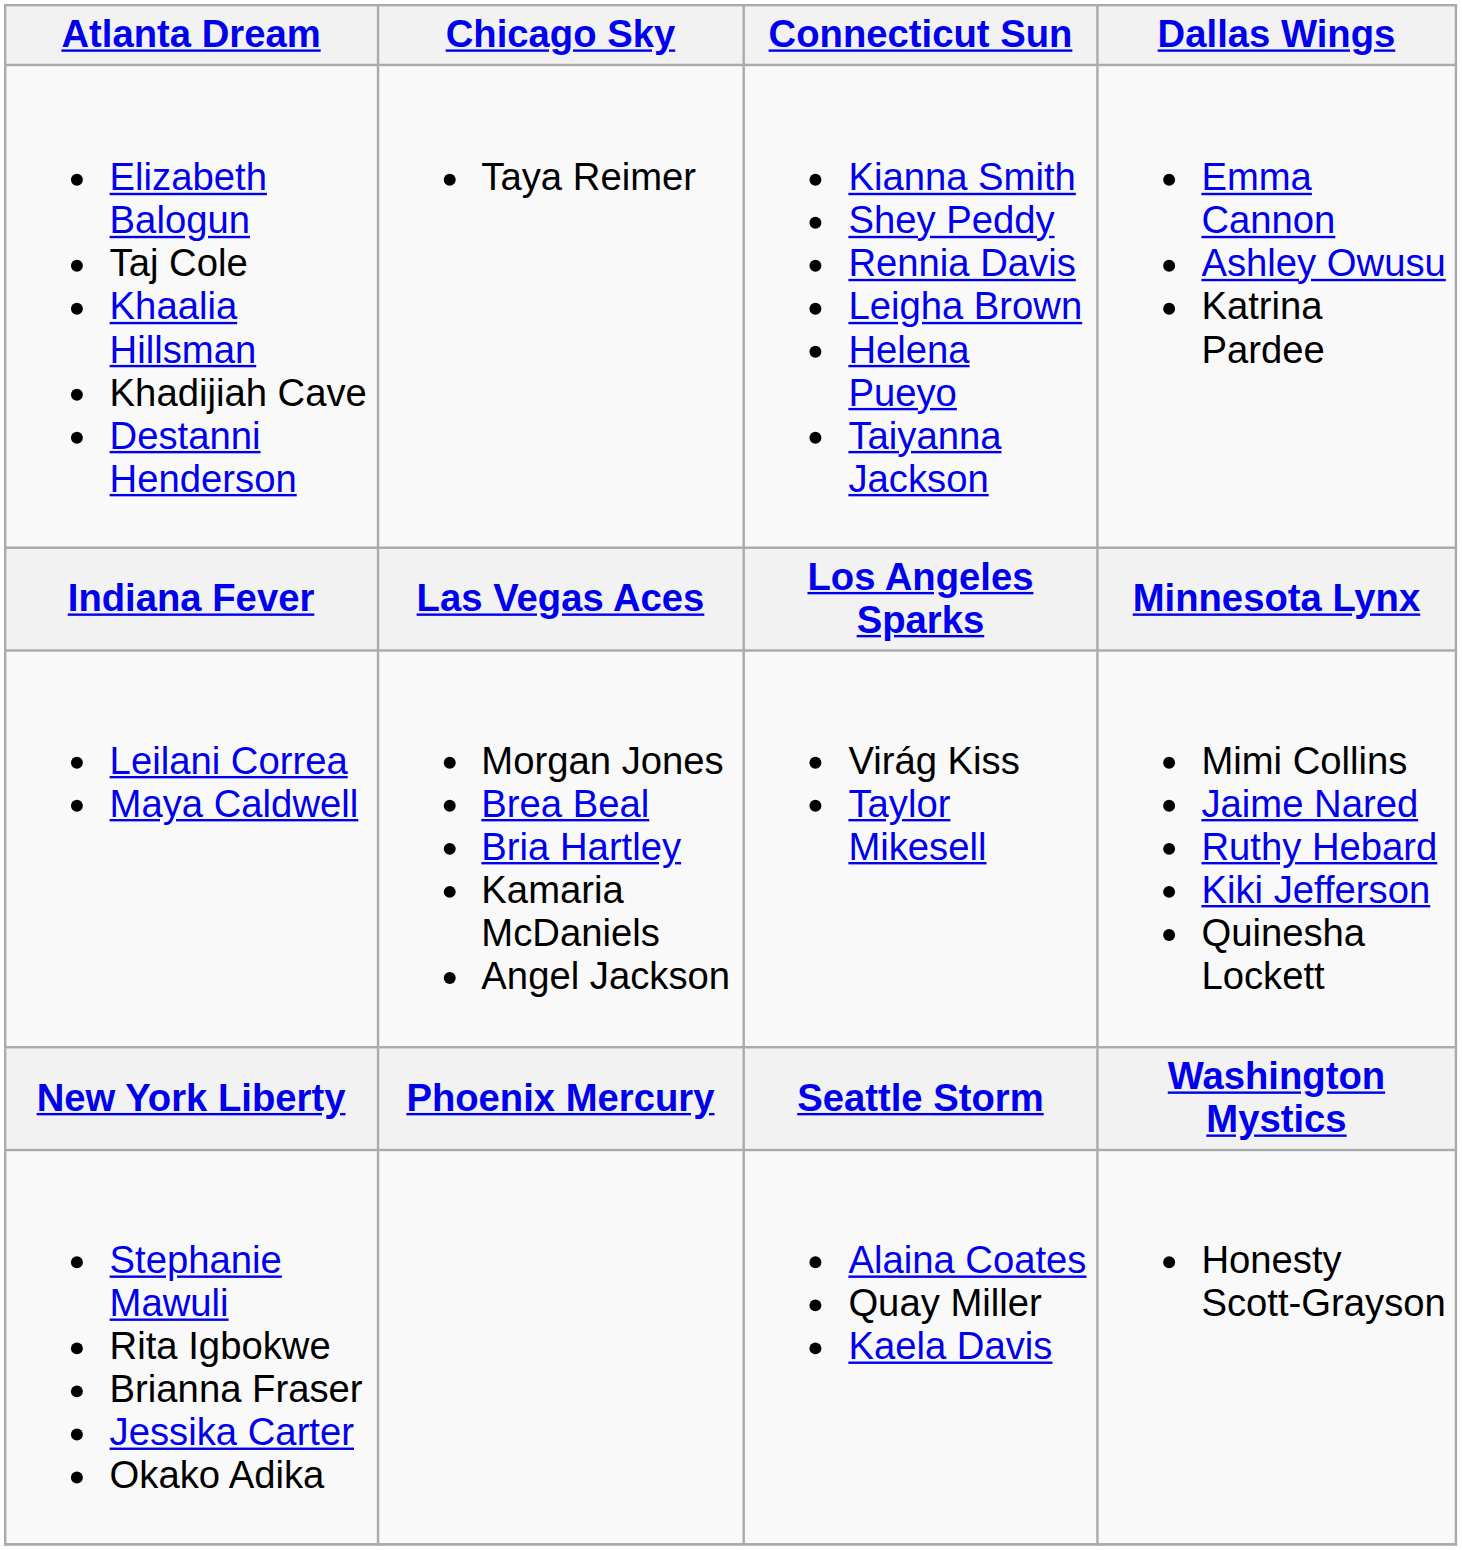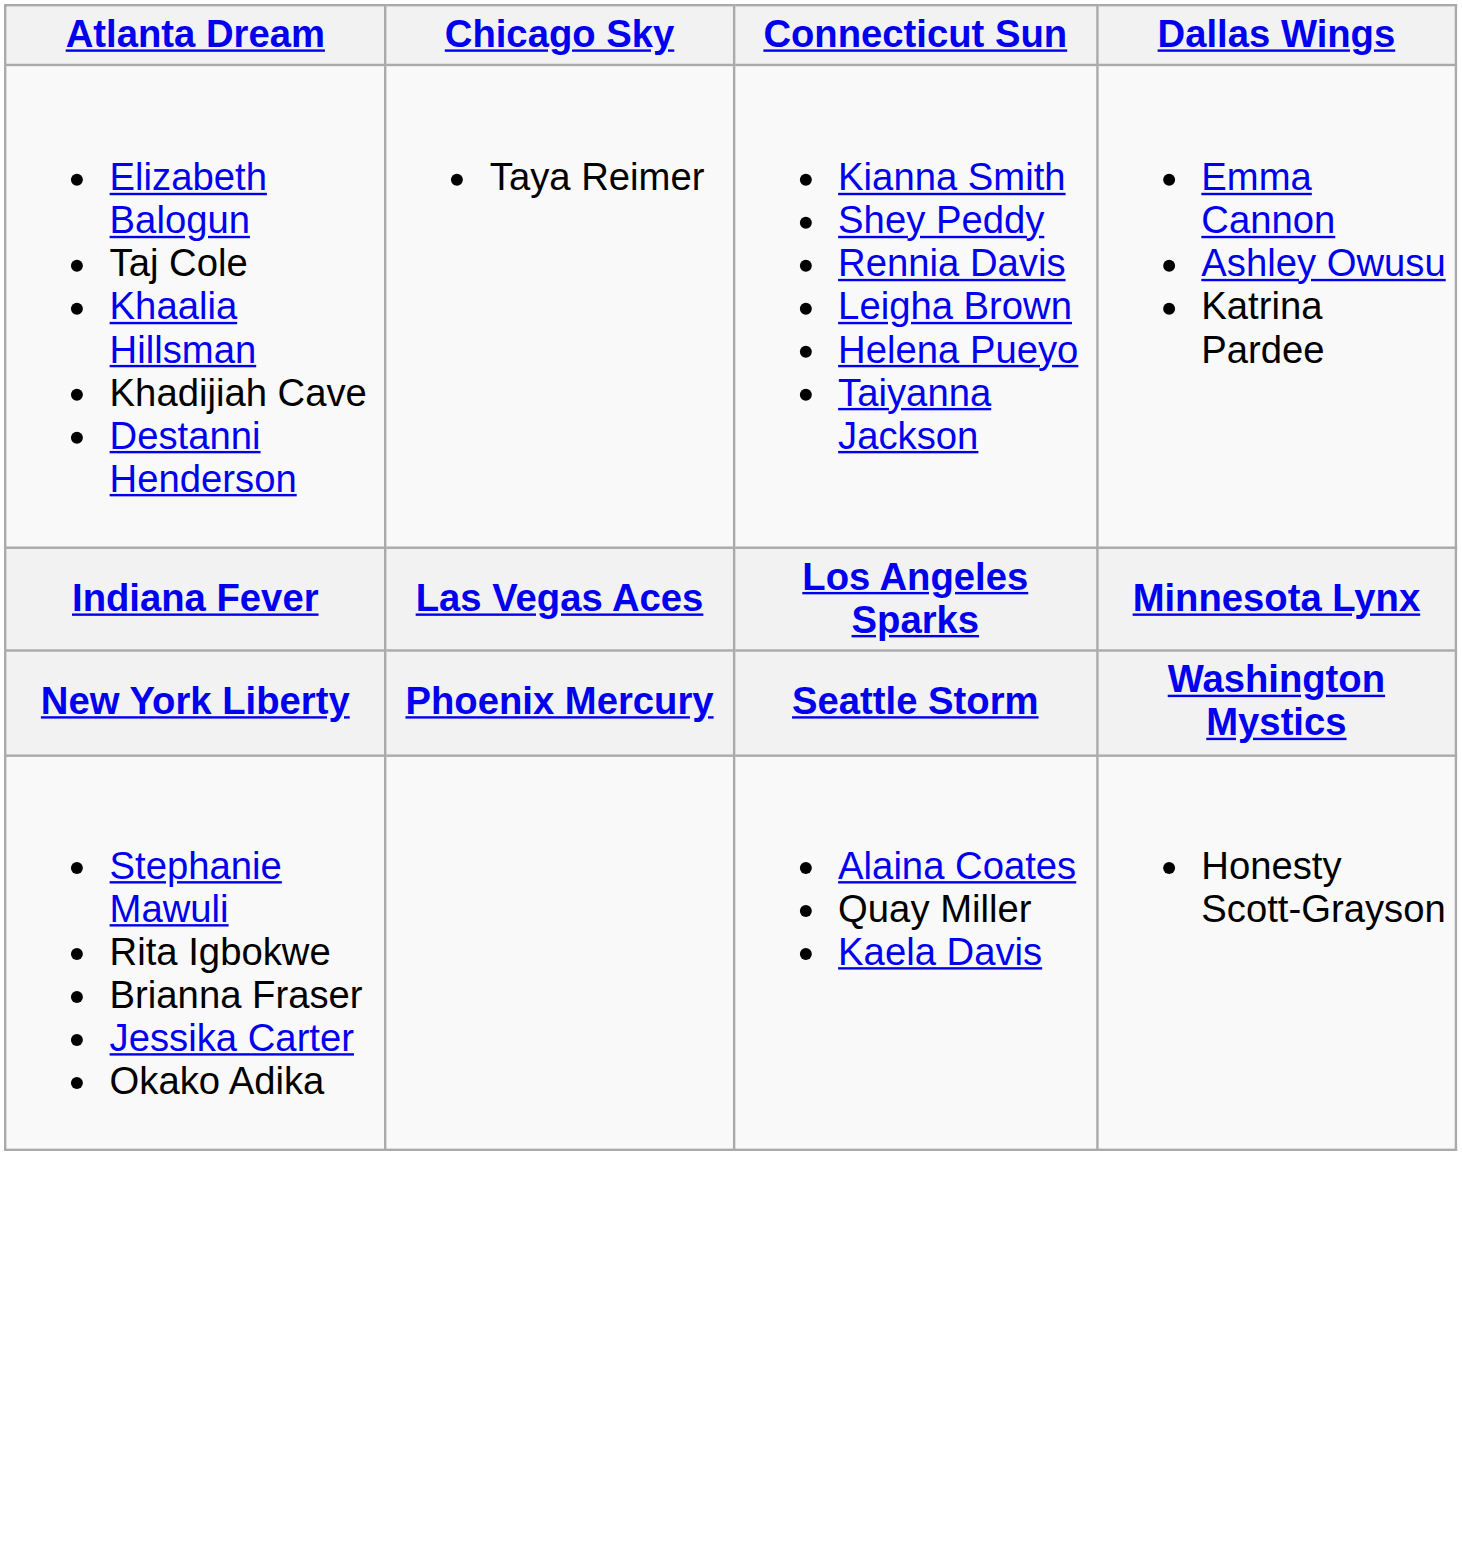- row: Leilani Correa Maya Caldwell | Morgan Jones Brea Beal Bria Hartley Kamaria McDaniels Angel Jackson | Virág Kiss Taylor Mikesell | Mimi Collins Jaime Nared Ruthy Hebard Kiki Jefferson Quinesha Lockett
